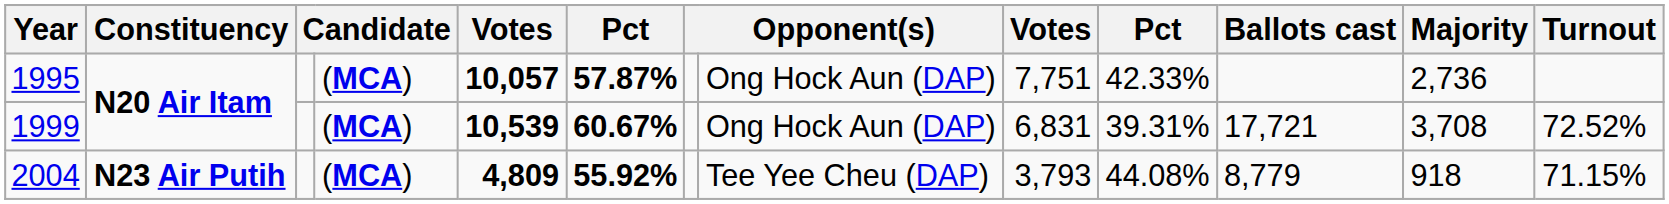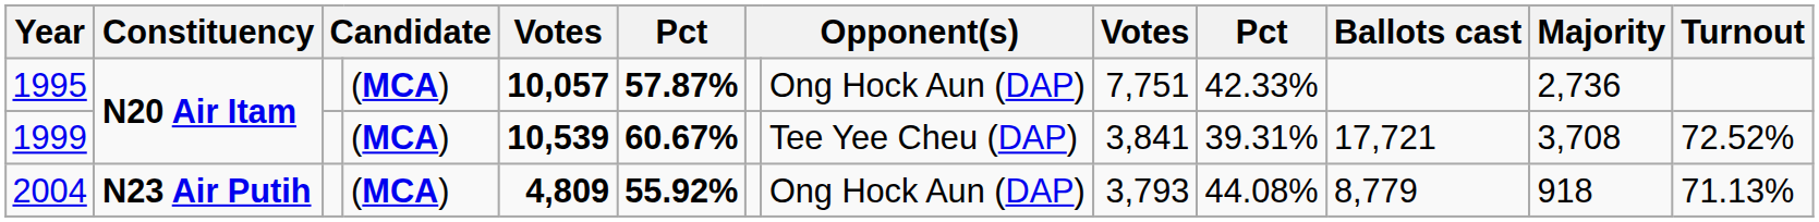1999 | column 8: Ong Hock Aun (DAP) -> Tee Yee Cheu (DAP)
1999 | column 9: 6,831 -> 3,841
2004 | column 8: Tee Yee Cheu (DAP) -> Ong Hock Aun (DAP)
2004 | Turnout: 71.15% -> 71.13%
